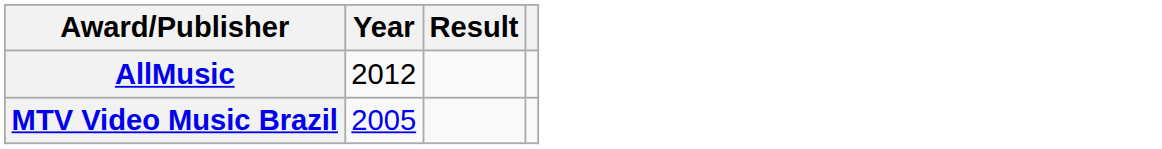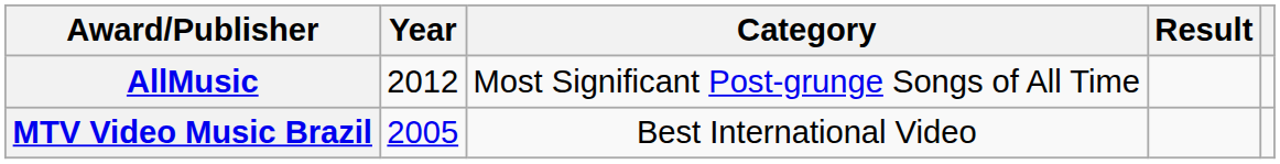+ column: Category | Most Significant Post-grunge Songs of All Time | Best International Video
